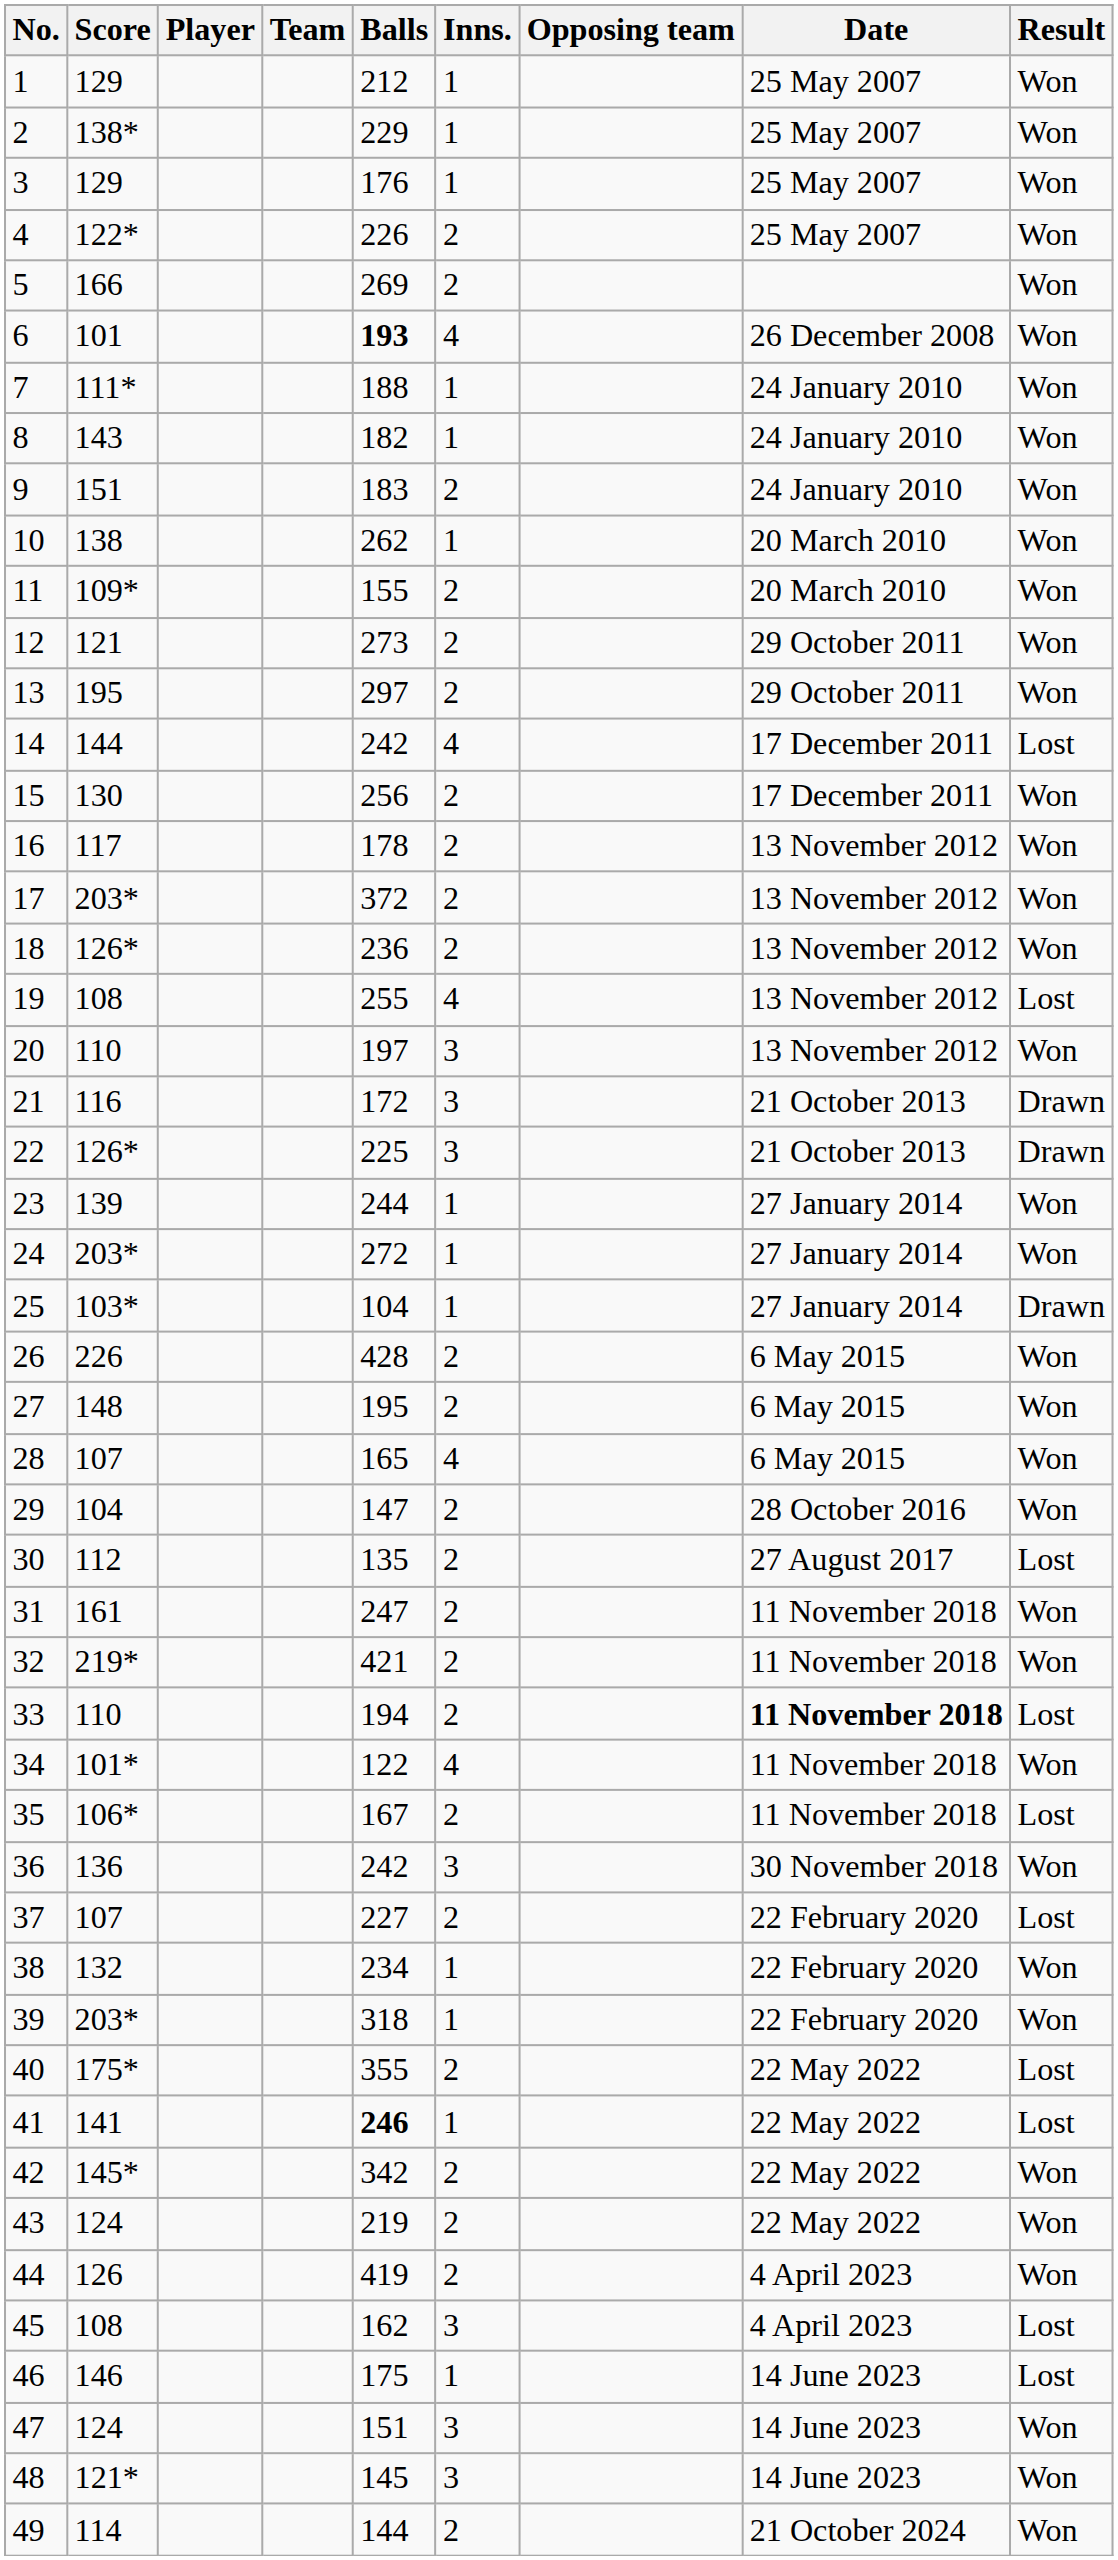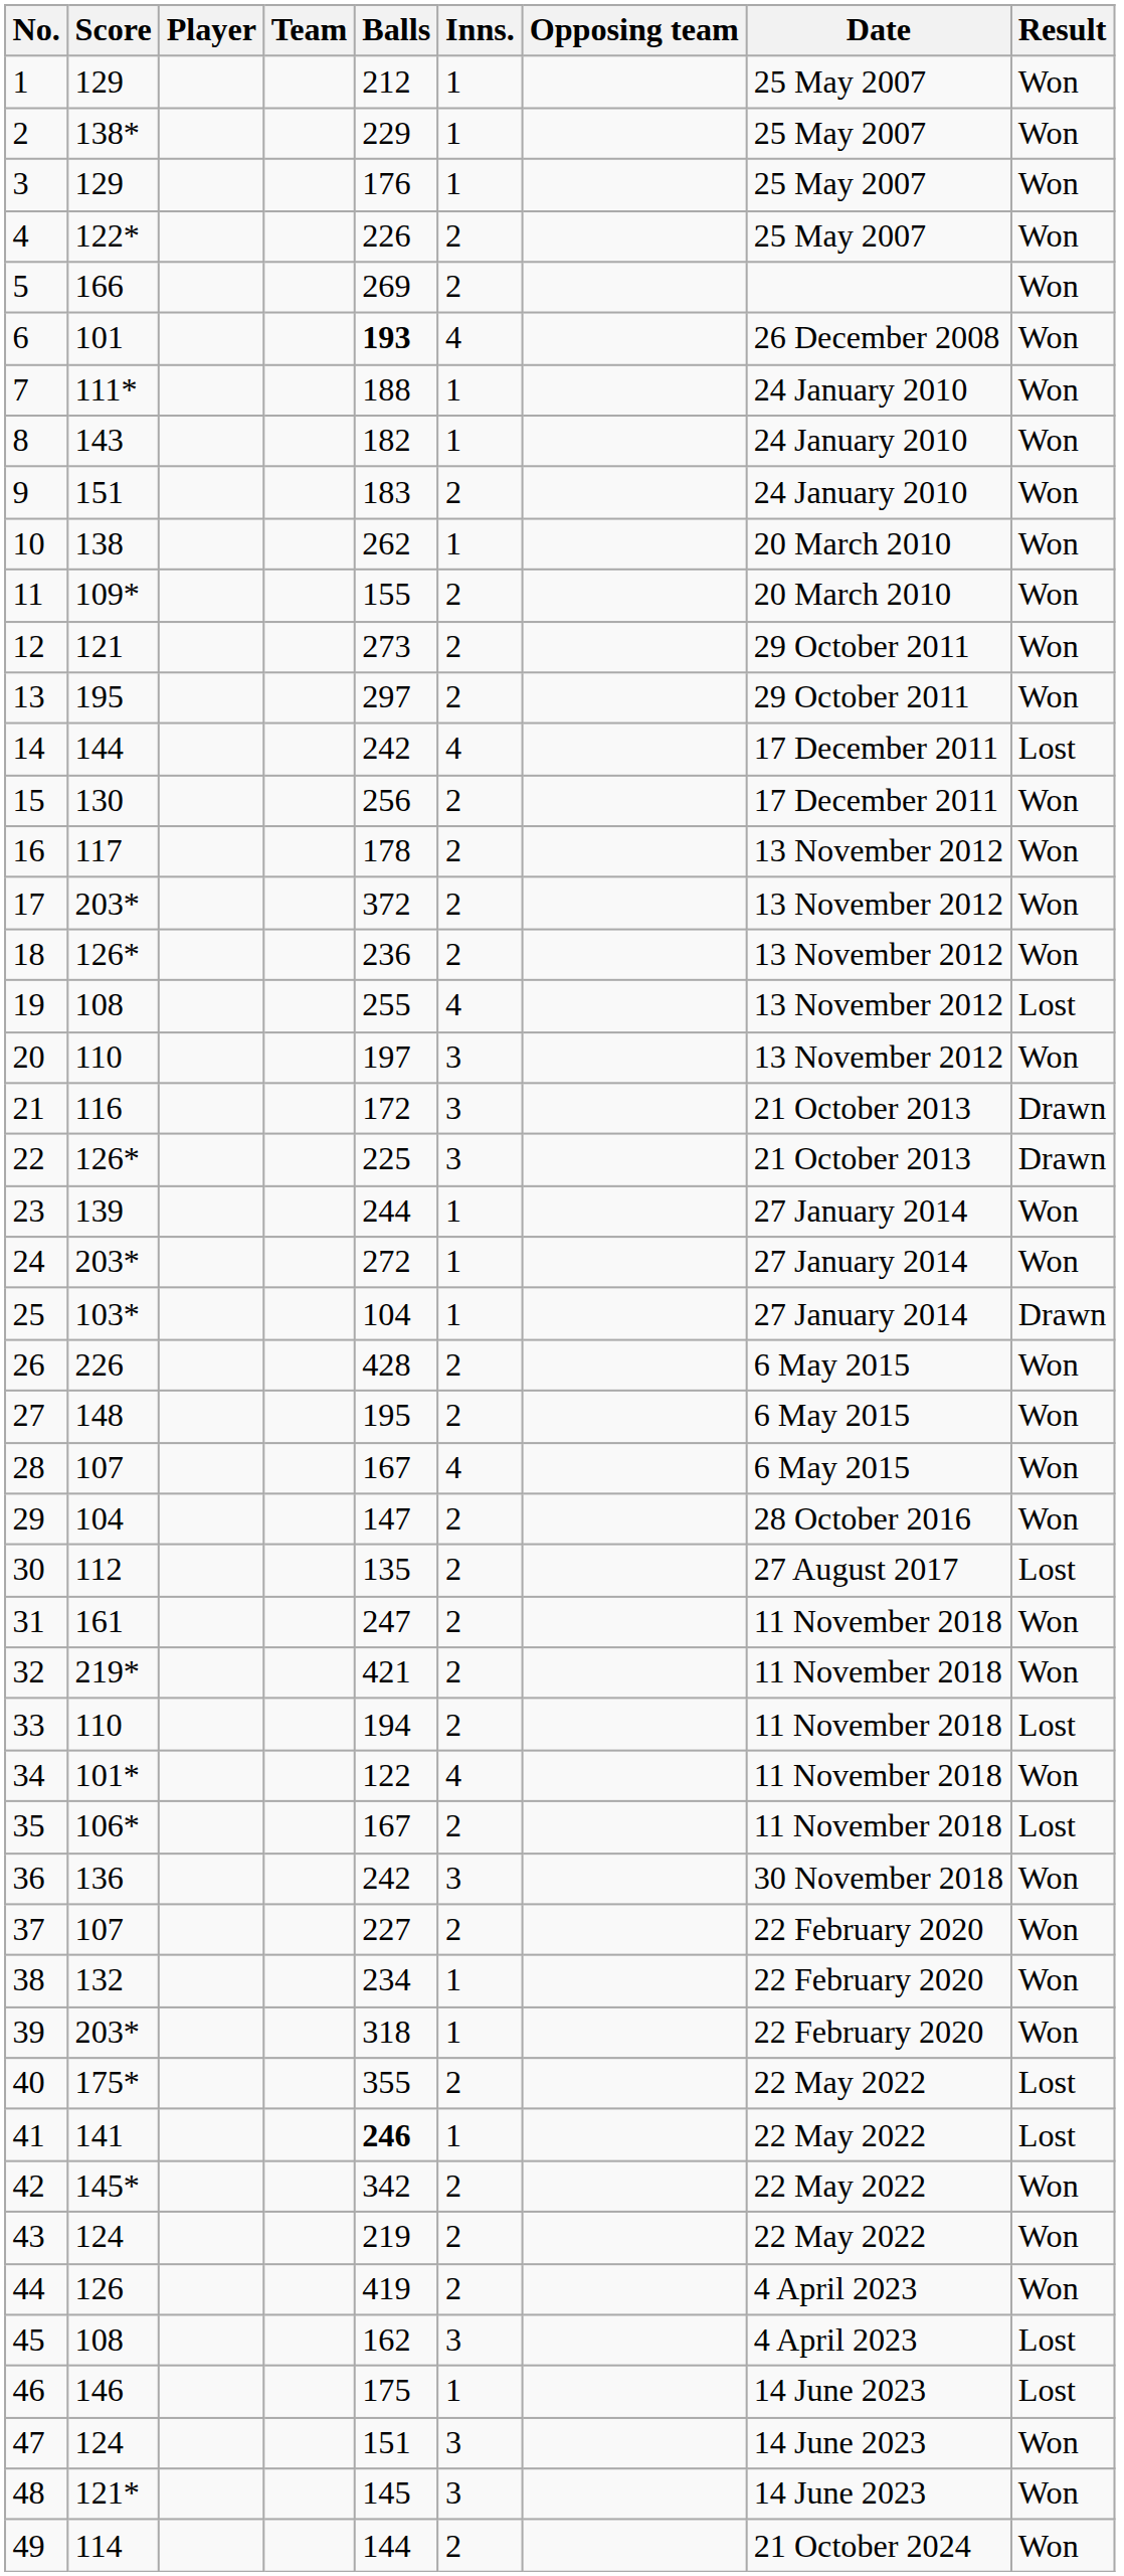28 | Balls: 165 -> 167
33 | Date: bold -> normal
37 | Result: Lost -> Won
